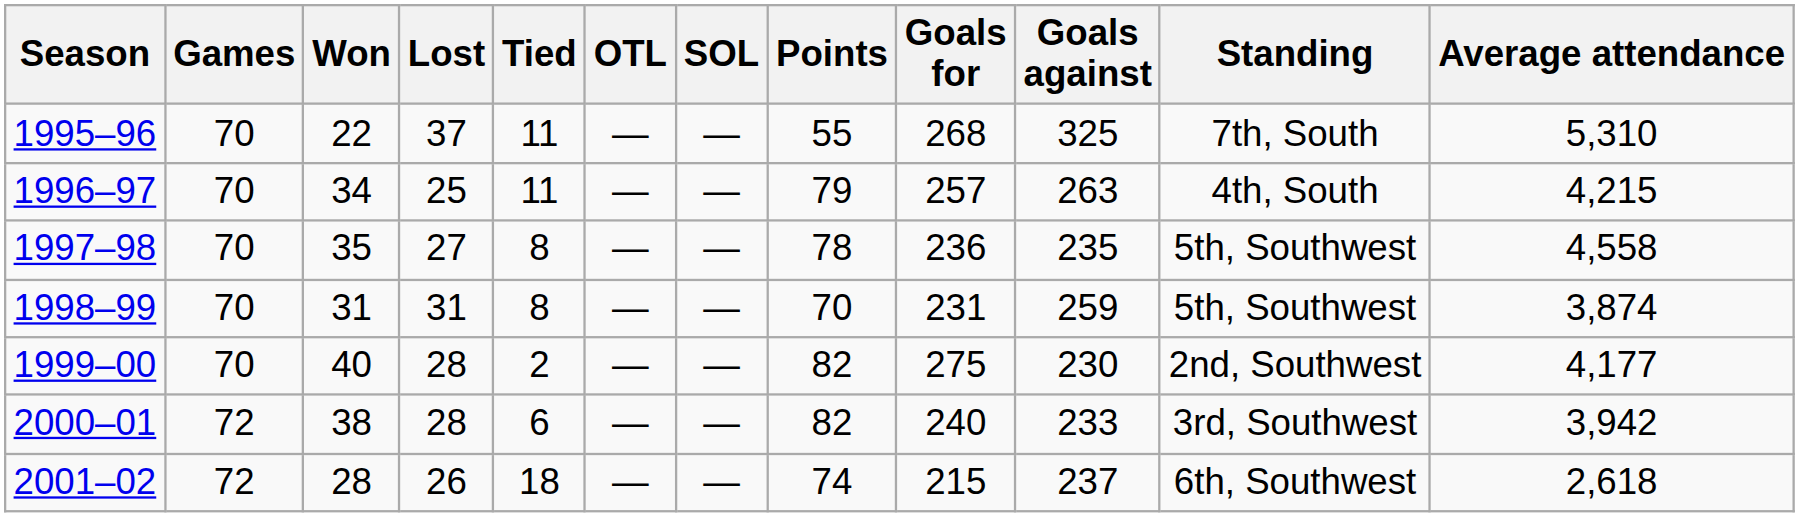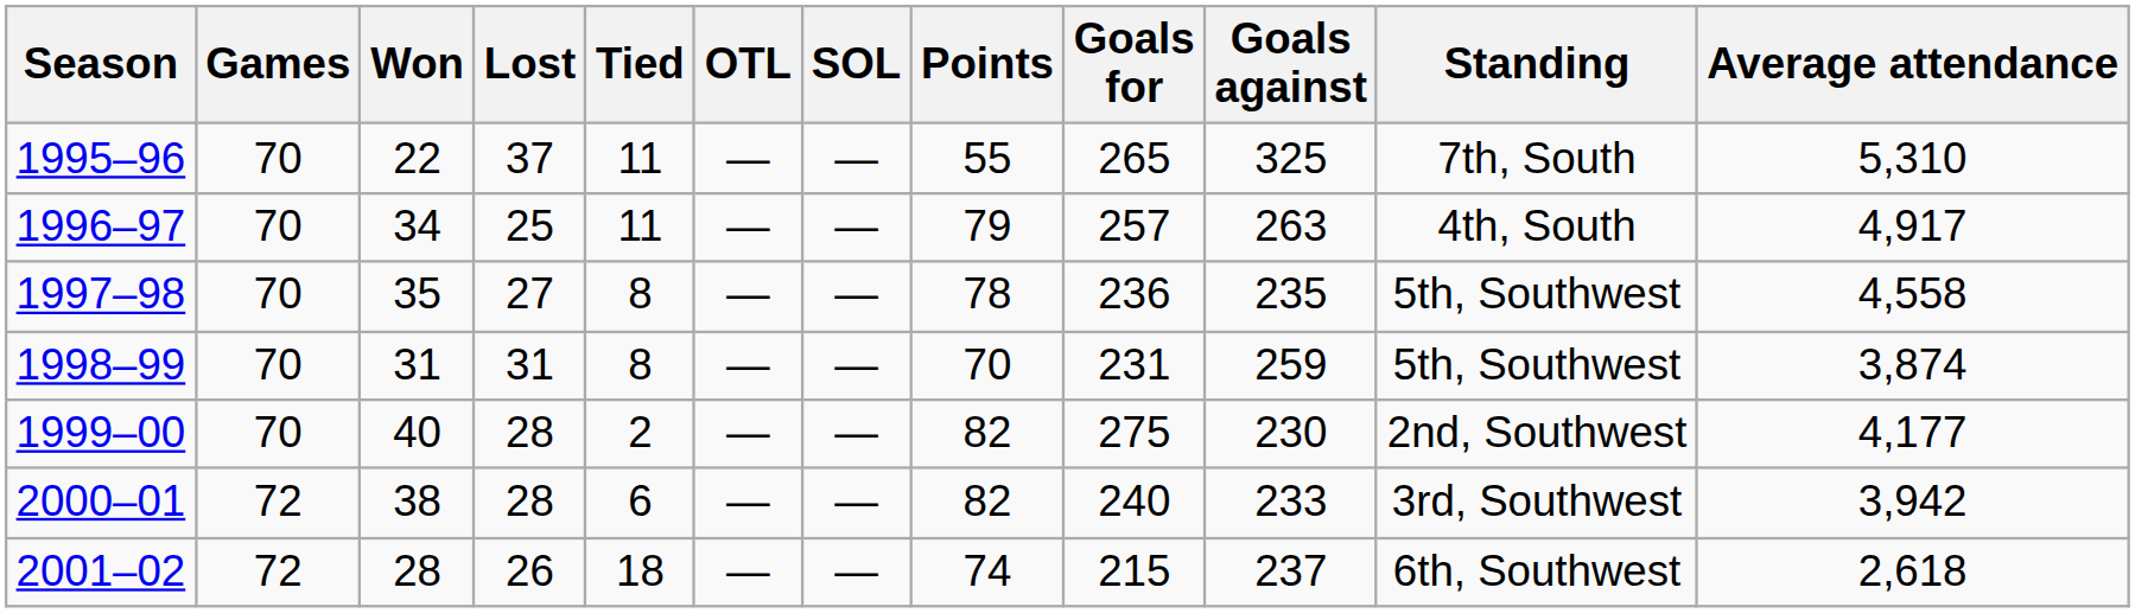1995–96 | Goals for: 268 -> 265
1996–97 | Average attendance: 4,215 -> 4,917
